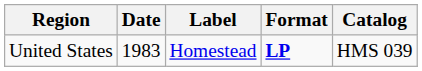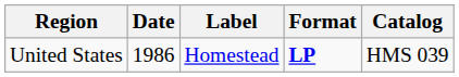United States | Date: 1983 -> 1986
